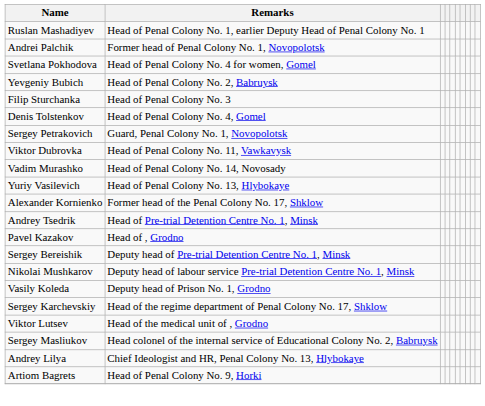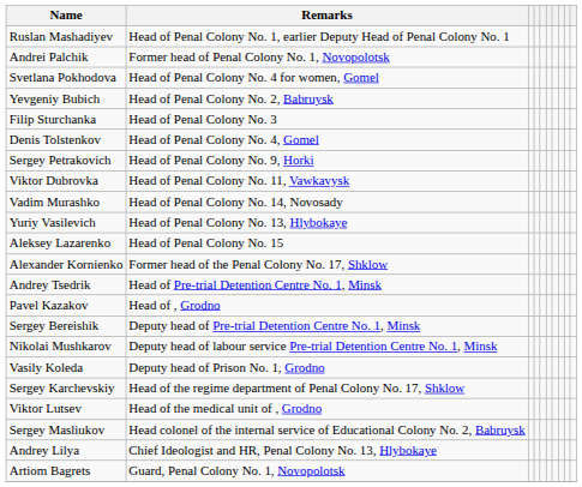Sergey Petrakovich | Remarks: Guard, Penal Colony No. 1, Novopolotsk -> Head of Penal Colony No. 9, Horki
+ row: Aleksey Lazarenko | Head of Penal Colony No. 15
Artiom Bagrets | Remarks: Head of Penal Colony No. 9, Horki -> Guard, Penal Colony No. 1, Novopolotsk
